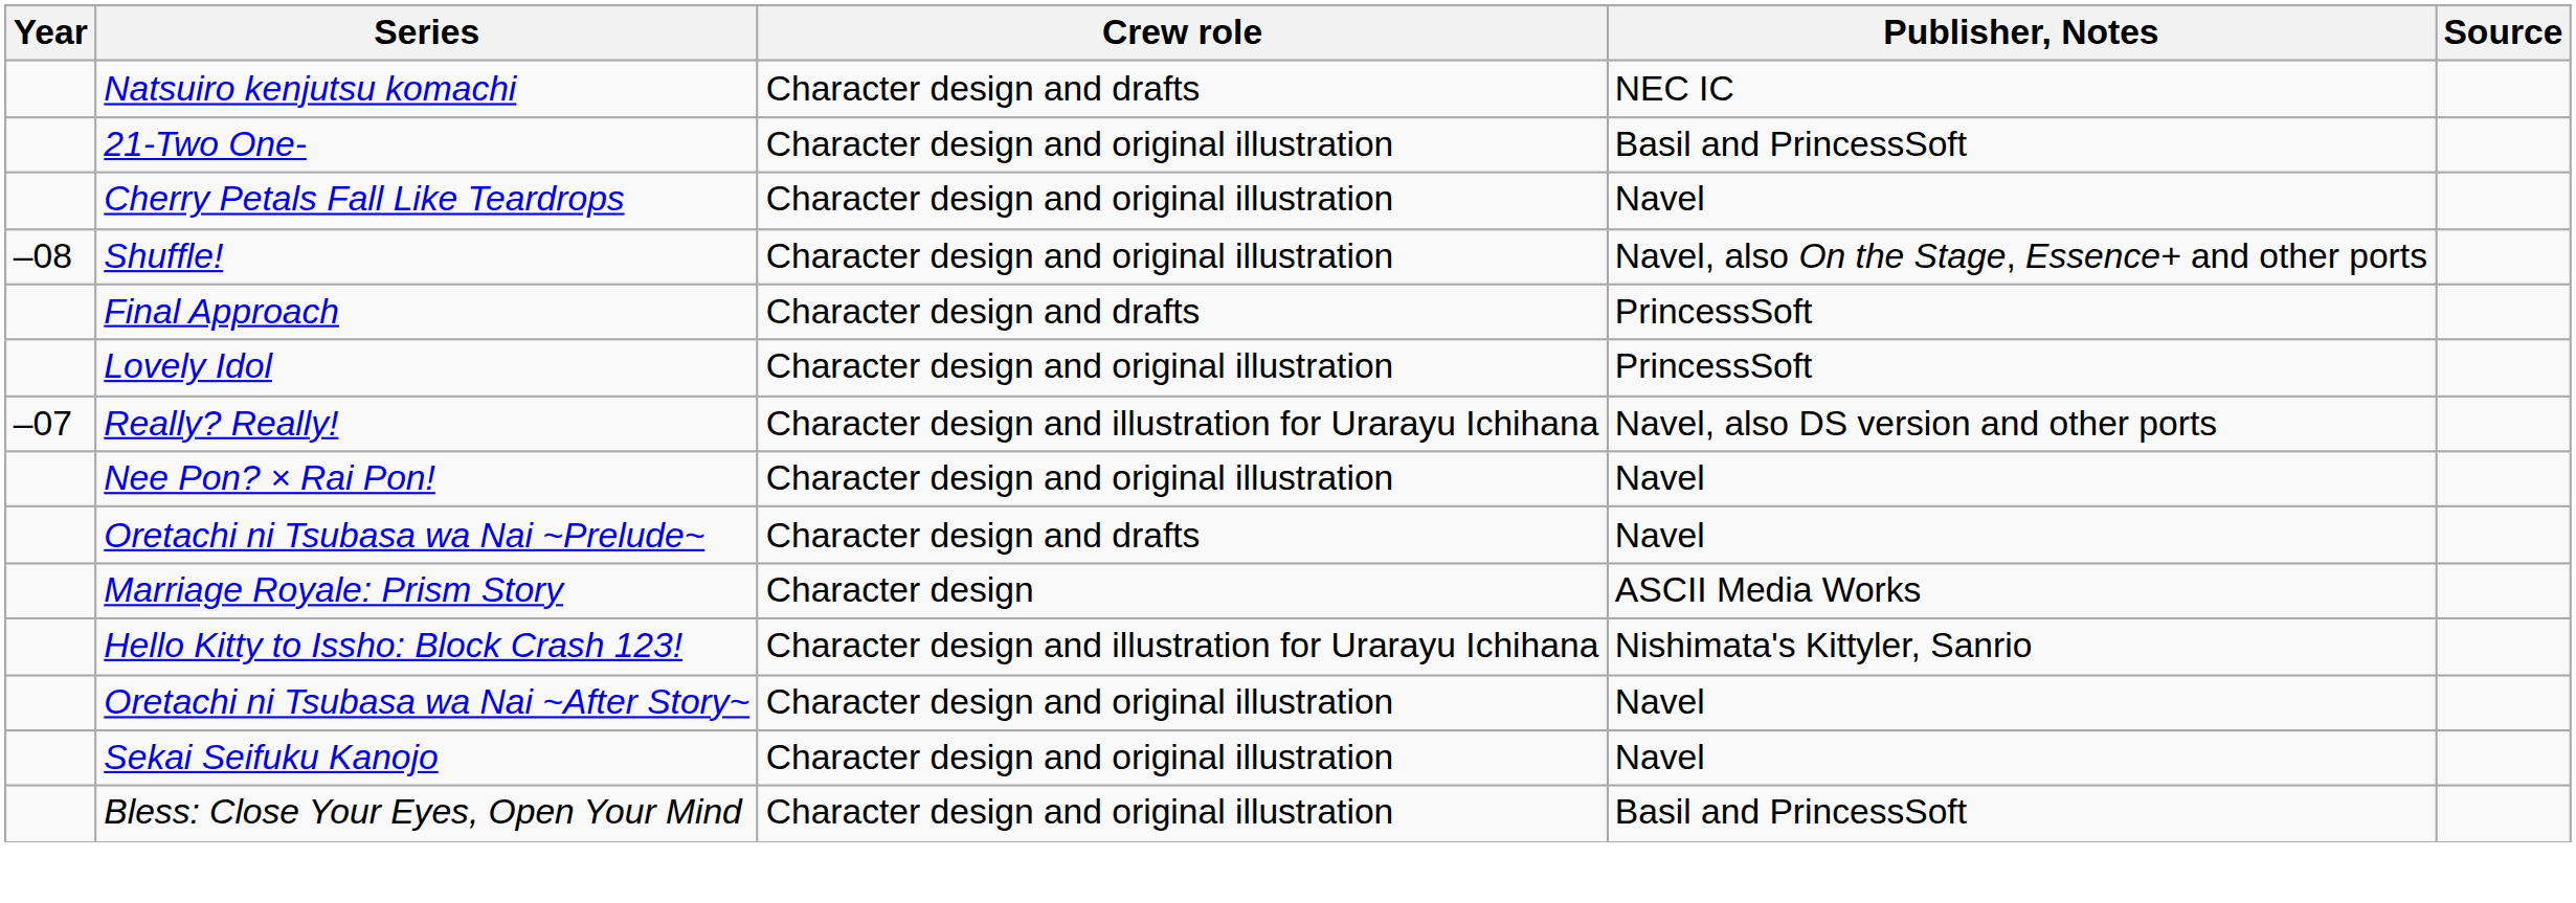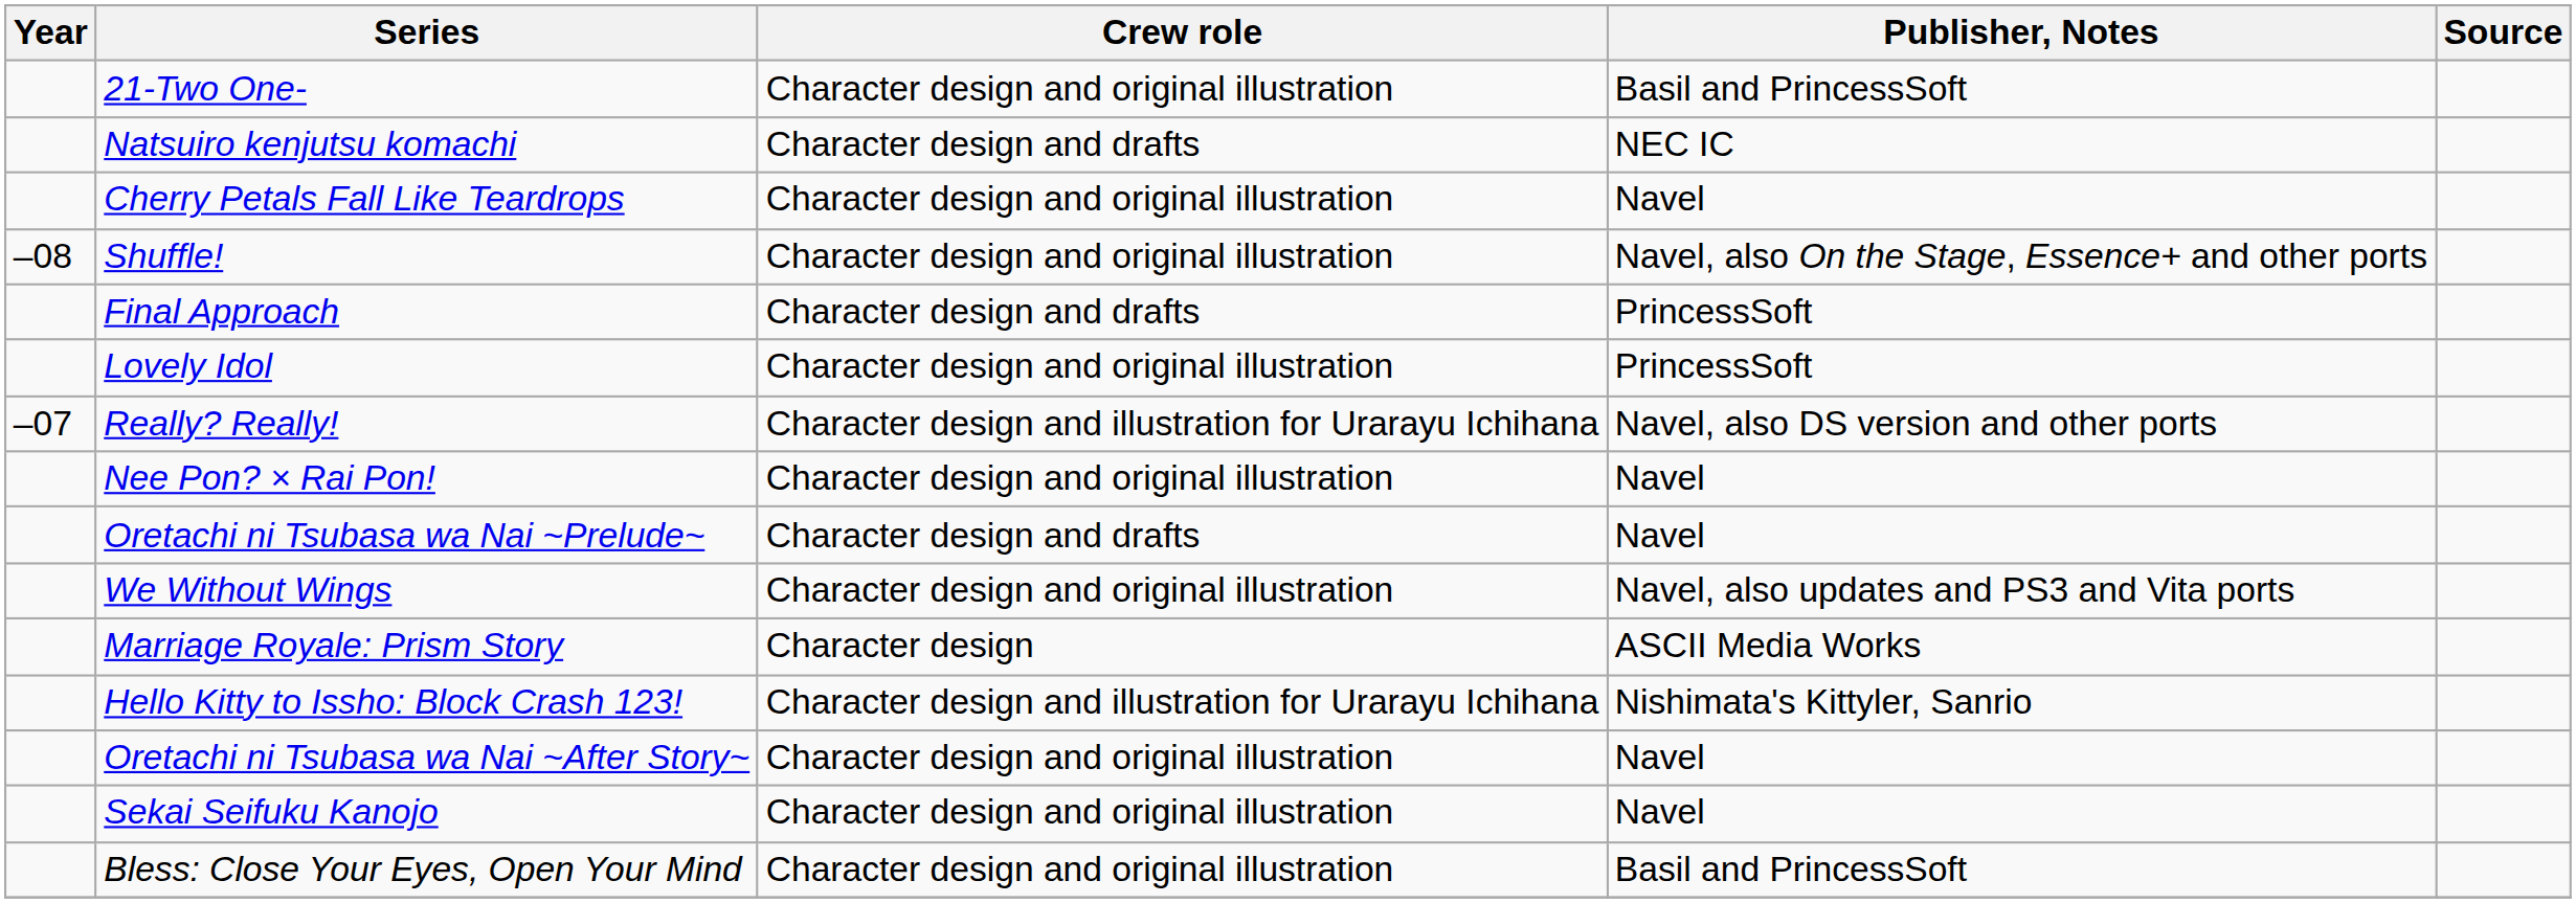rows swapped: Natsuiro kenjutsu komachi <-> 21-Two One-
+ row: We Without Wings | Character design and original illustration | Navel, also updates and PS3 and Vita ports
